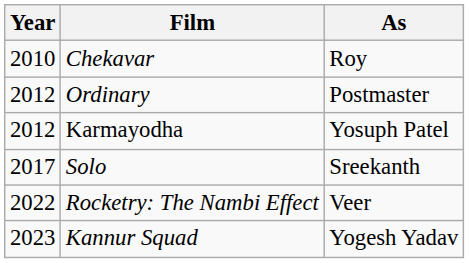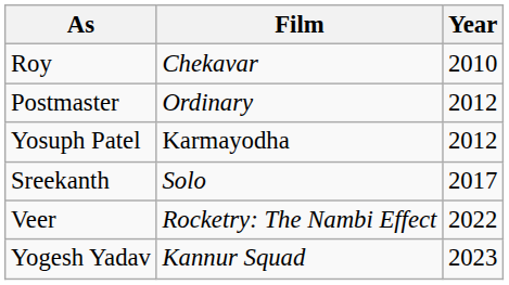columns swapped: Year <-> As
